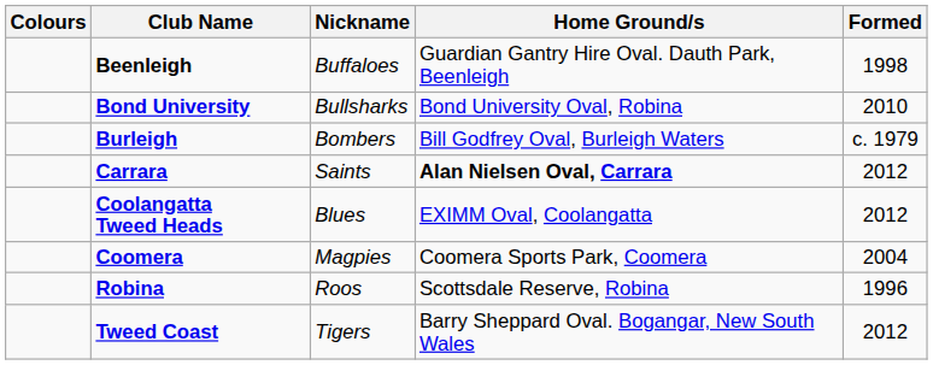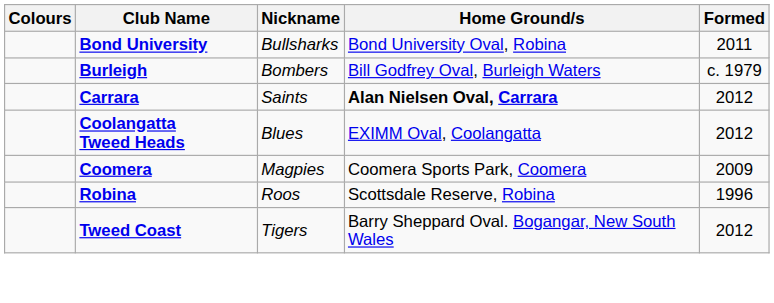- row: Beenleigh | Buffaloes | Guardian Gantry Hire Oval. Dauth Park, Beenleigh | 1998
Bond University | Formed: 2010 -> 2011
Coomera | Formed: 2004 -> 2009
